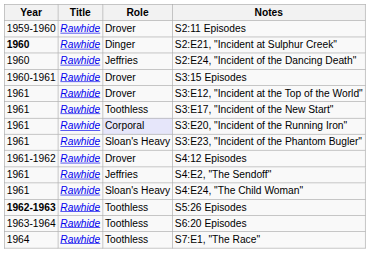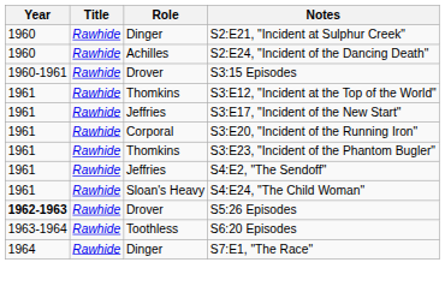- row: 1959-1960 | Rawhide | Drover | S2:11 Episodes
S2:E21, "Incident at Sulphur Creek" | Year: bold -> normal
S2:E24, "Incident of the Dancing Death" | Role: Jeffries -> Achilles
S3:E12, "Incident at the Top of the World" | Role: Drover -> Thomkins
S3:E17, "Incident of the New Start" | Role: Toothless -> Jeffries
S3:E20, "Incident of the Running Iron" | Role: lavender background -> no background
S3:E23, "Incident of the Phantom Bugler" | Role: Sloan's Heavy -> Thomkins
- row: 1961-1962 | Rawhide | Drover | S4:12 Episodes
S5:26 Episodes | Role: Toothless -> Drover
S7:E1, "The Race" | Role: Toothless -> Dinger
